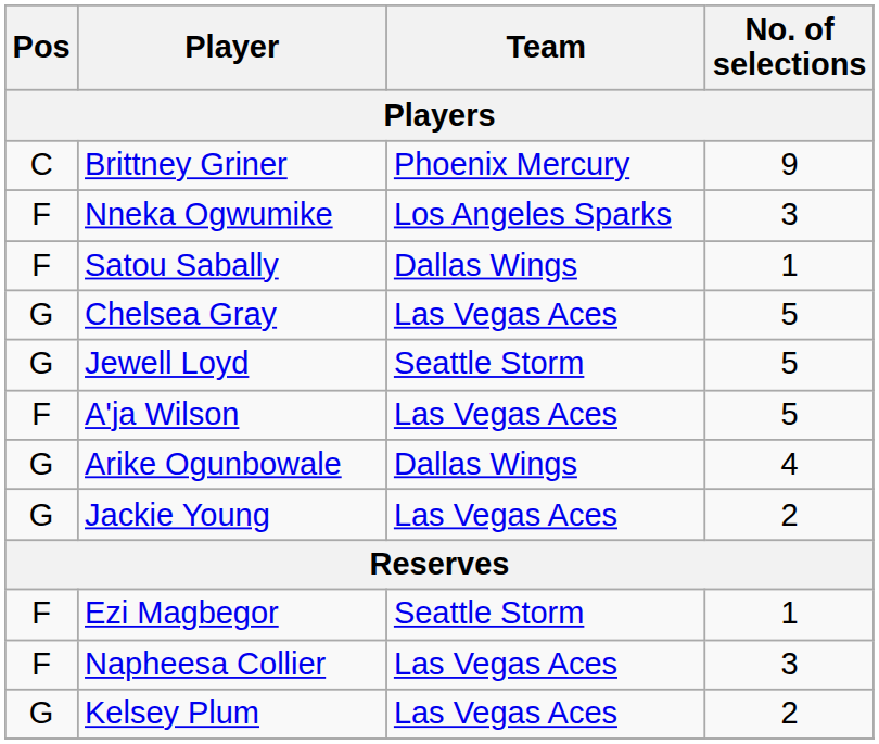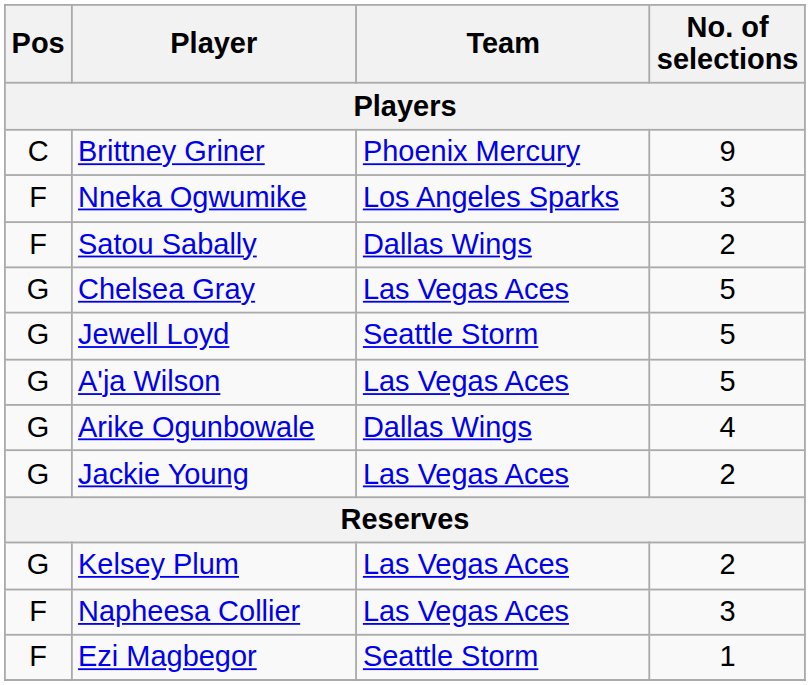Satou Sabally | No. of selections: 1 -> 2
A'ja Wilson | Pos: F -> G
rows swapped: Kelsey Plum <-> Ezi Magbegor
